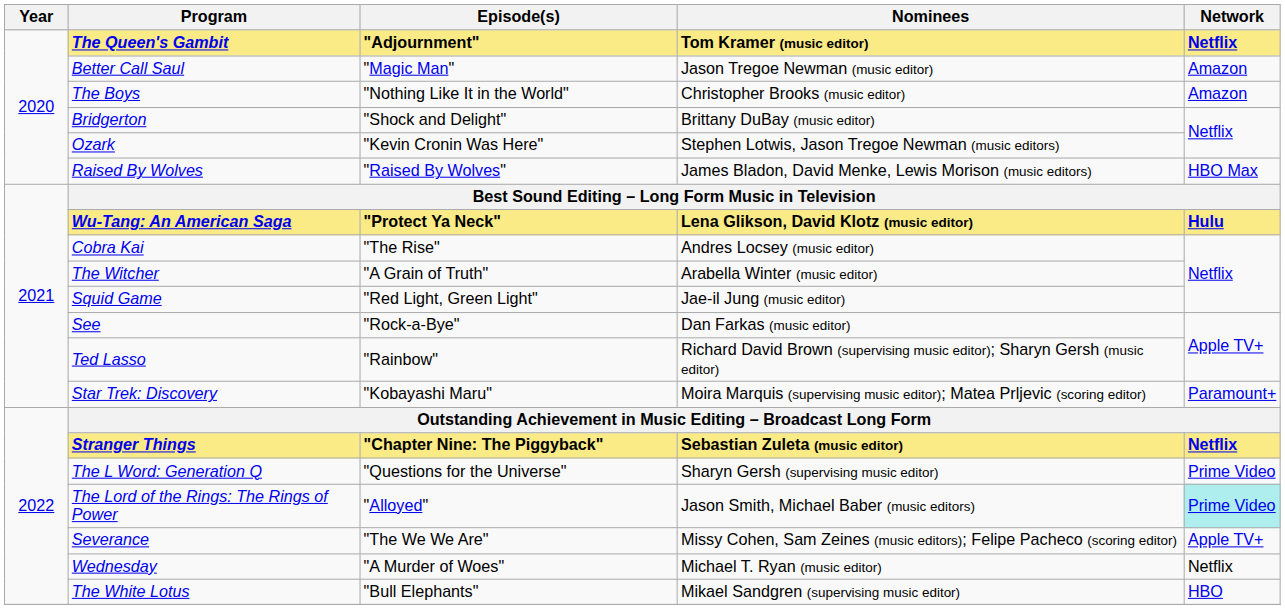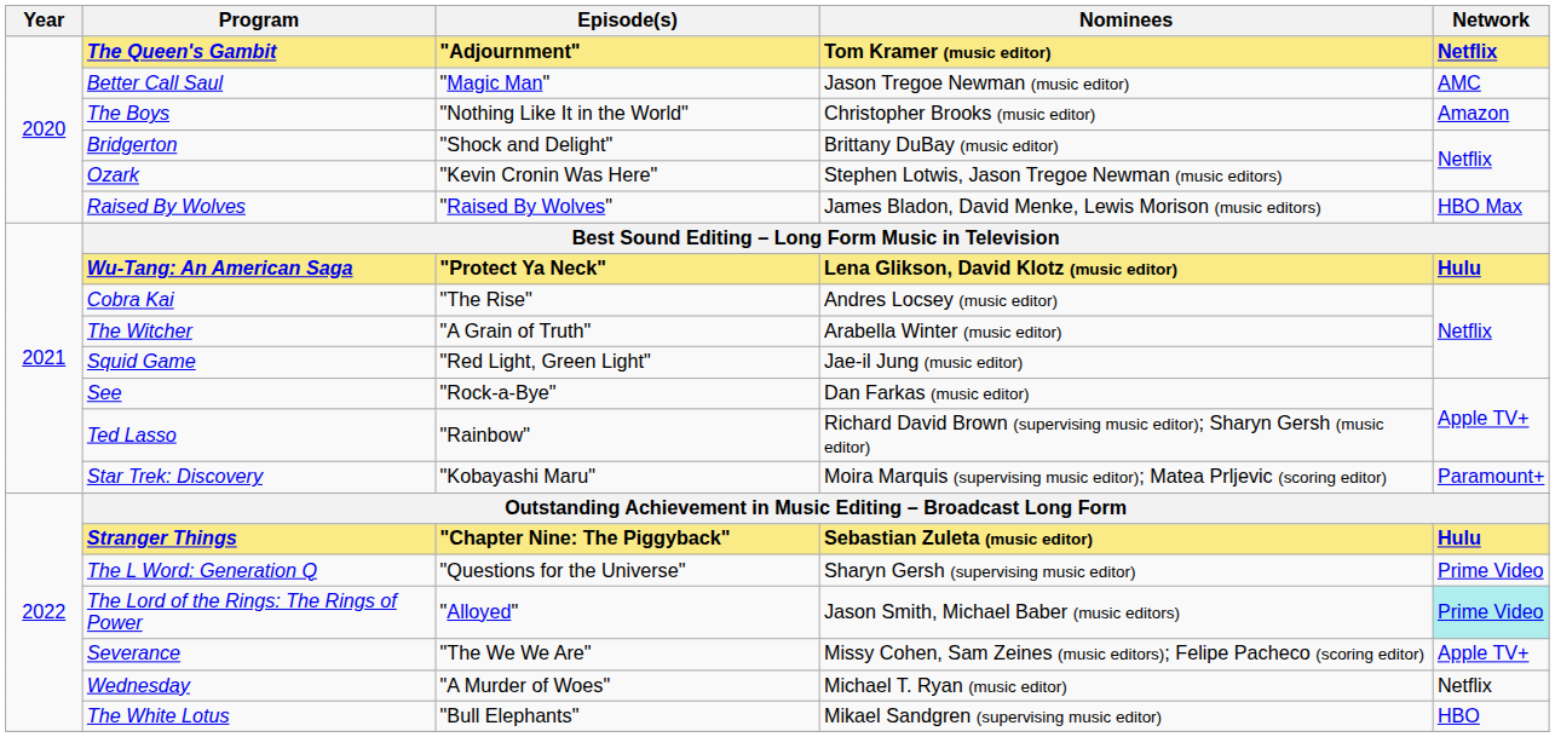Better Call Saul | Network: Amazon -> AMC
Stranger Things | Network: Netflix -> Hulu
